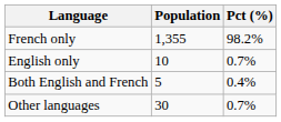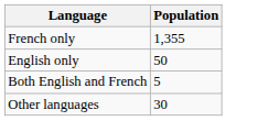- column: Pct (%) | 98.2% | 0.7% | 0.4% | 0.7%
English only | Population: 10 -> 50
